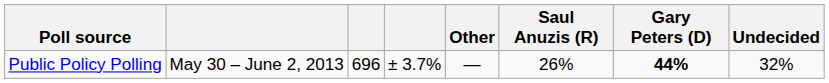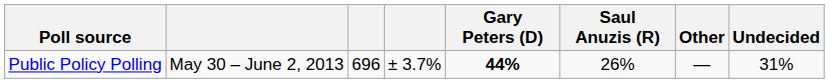columns swapped: Gary Peters (D) <-> Other
Public Policy Polling | Undecided: 32% -> 31%
